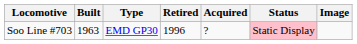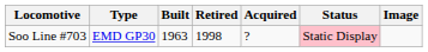columns swapped: Type <-> Built
Soo Line #703 | Retired: 1996 -> 1998
